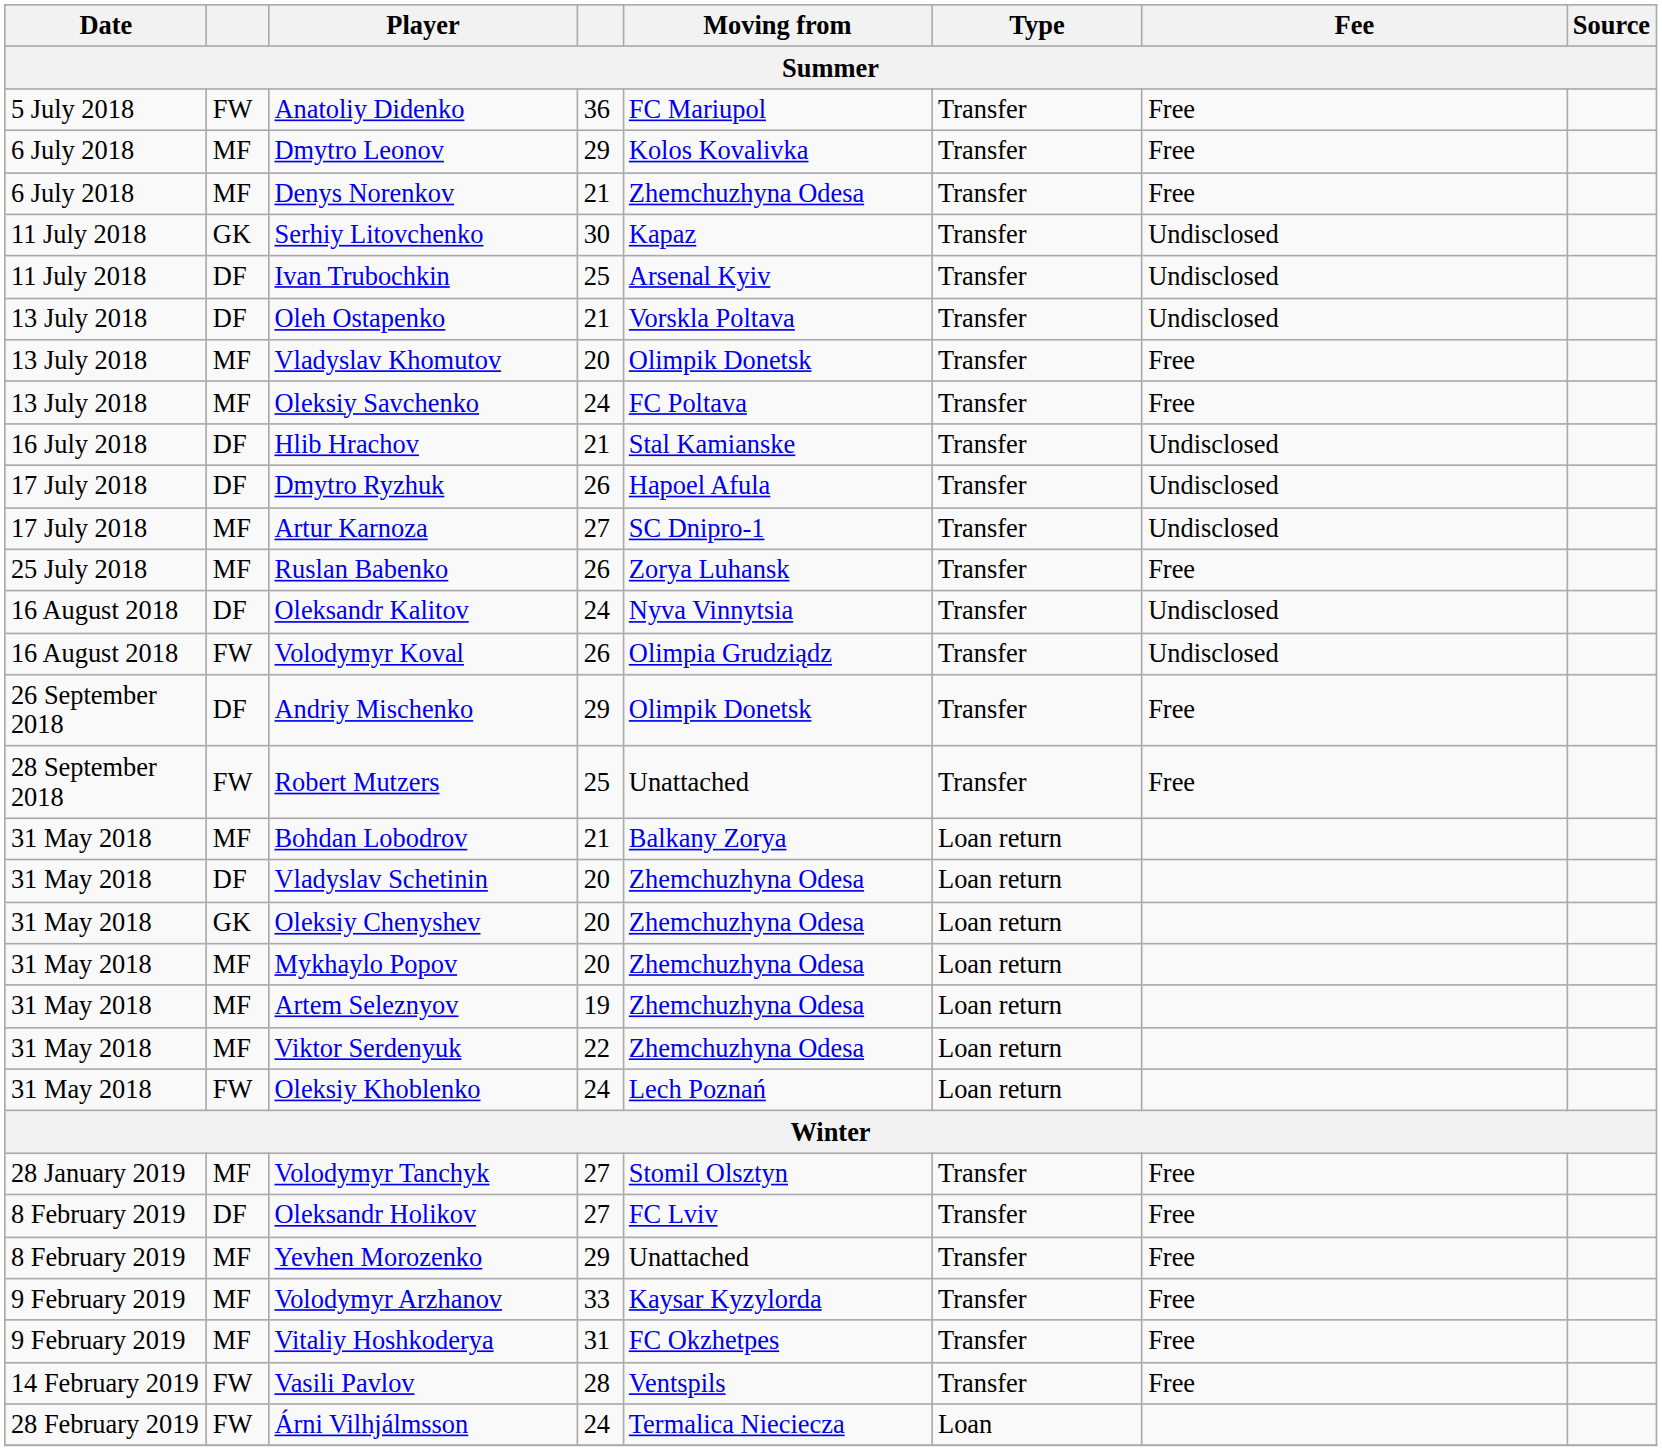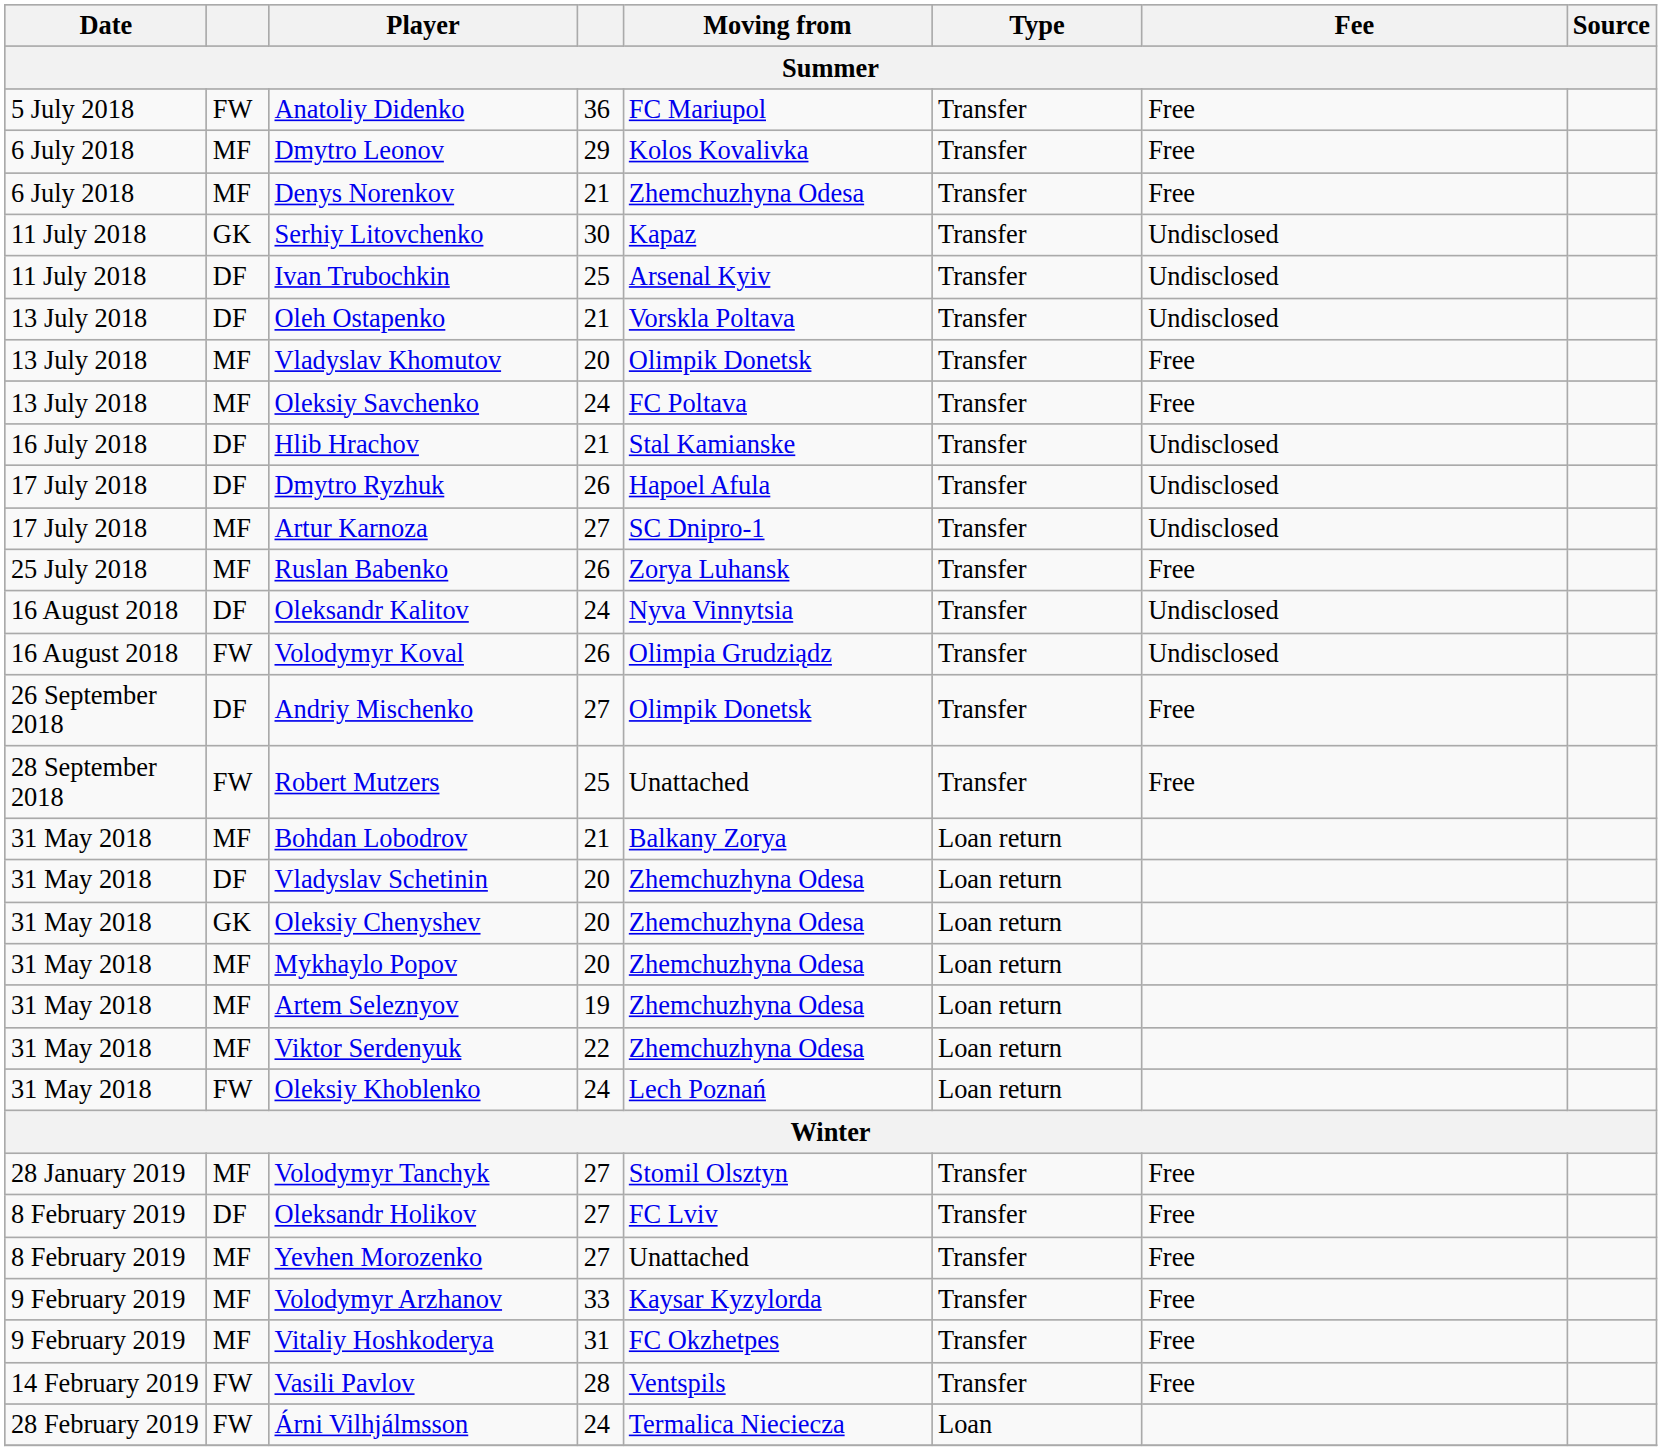Andriy Mischenko | column 4: 29 -> 27
Yevhen Morozenko | column 4: 29 -> 27
